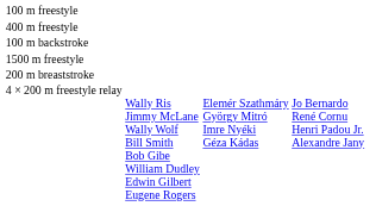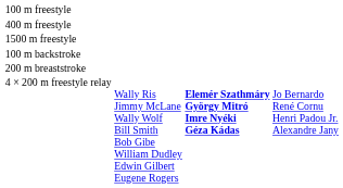rows swapped: 1500 m freestyle <-> 100 m backstroke
4 × 200 m freestyle relay | column 3: normal -> bold
